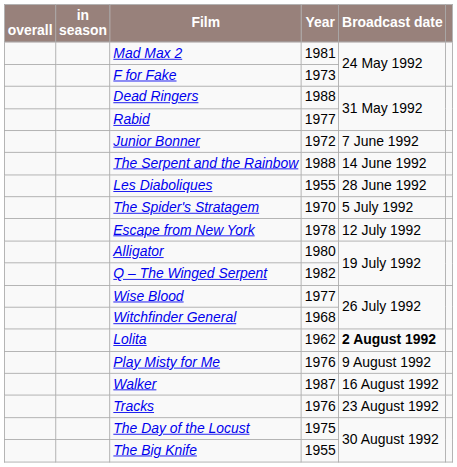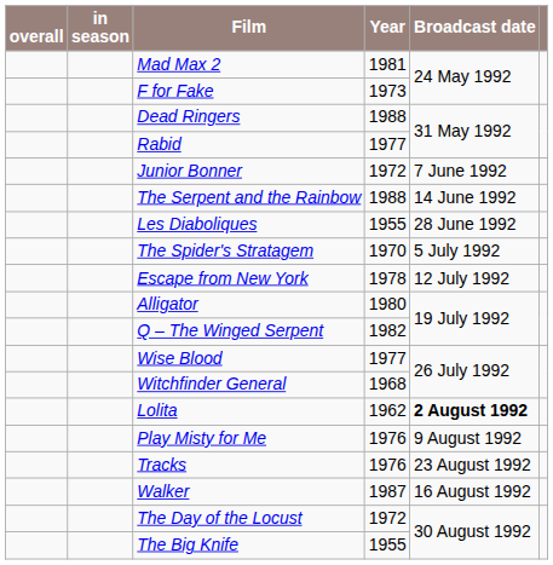rows swapped: Walker <-> Tracks
The Day of the Locust | Year: 1975 -> 1972
